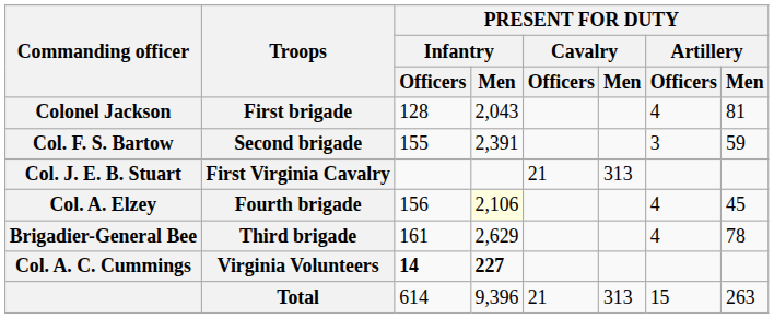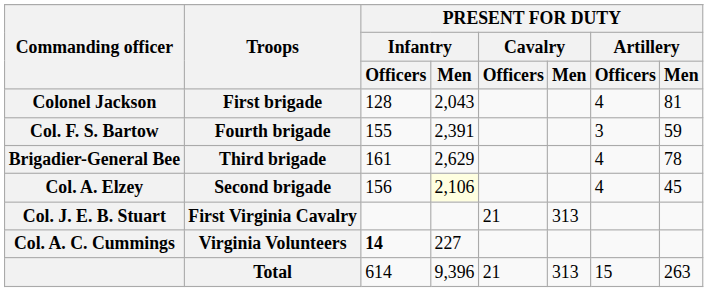Col. F. S. Bartow | Troops: Second brigade -> Fourth brigade
rows swapped: Brigadier-General Bee <-> Col. J. E. B. Stuart
Col. A. Elzey | Troops: Fourth brigade -> Second brigade
Col. A. C. Cummings | PRESENT FOR DUTY / Infantry / Men: bold -> normal
